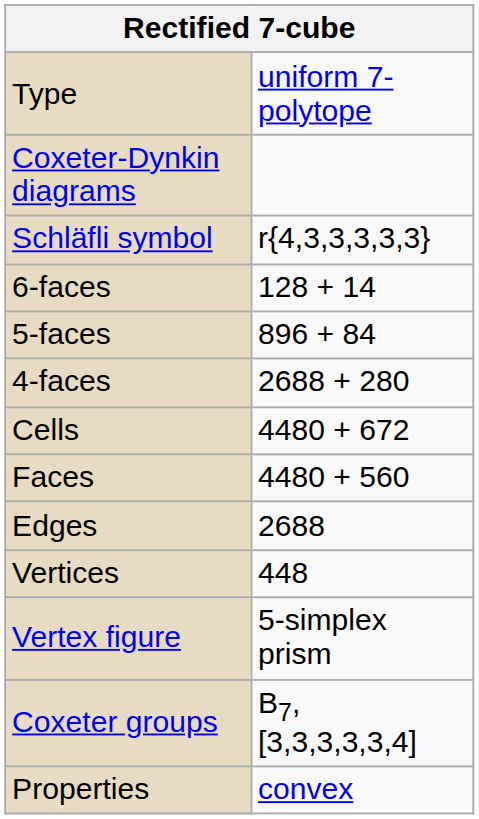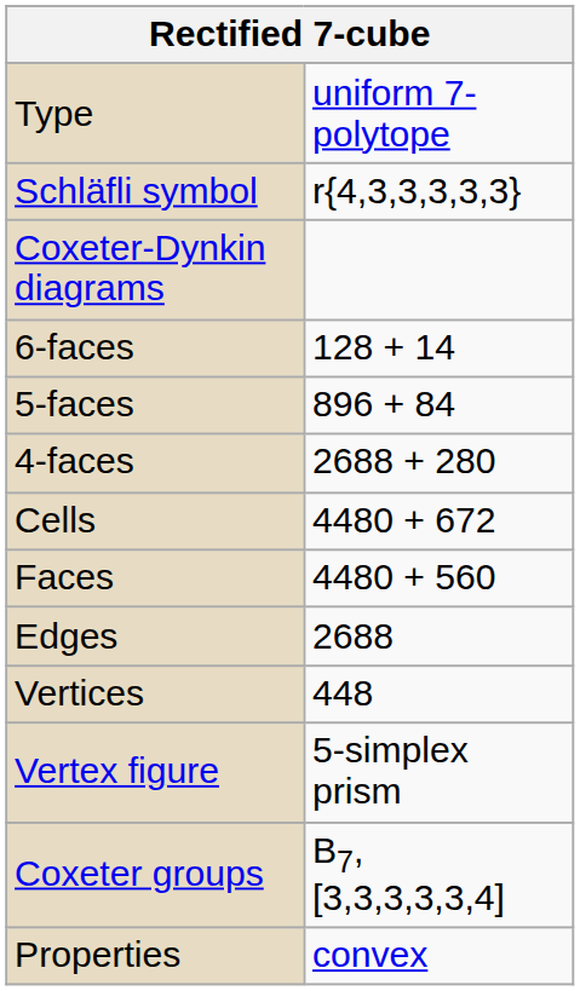rows swapped: Schläfli symbol <-> Coxeter-Dynkin diagrams
